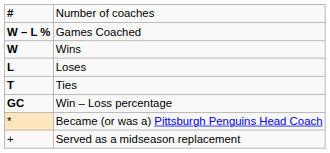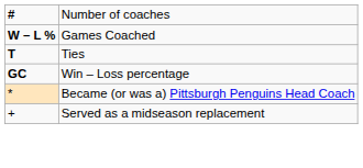- row: W | Wins
- row: L | Loses
